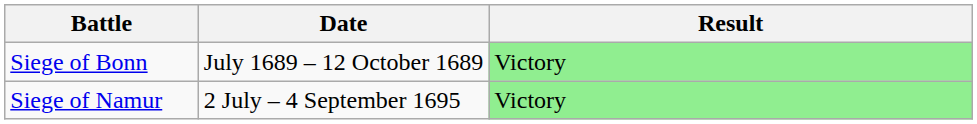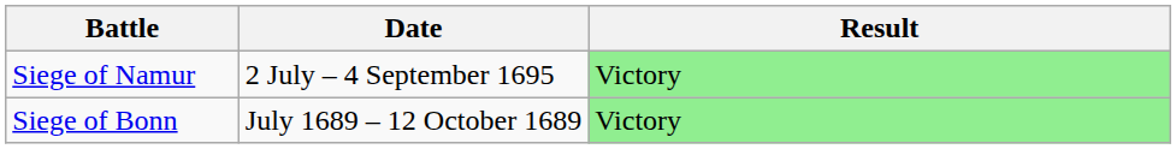rows swapped: Siege of Bonn <-> Siege of Namur
